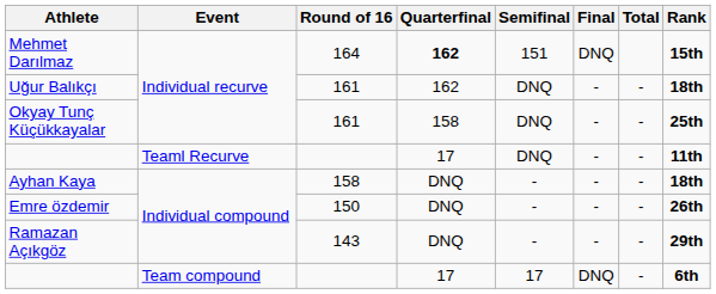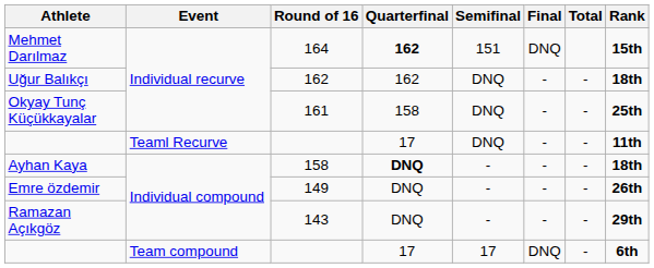Uğur Balıkçı | Round of 16: 161 -> 162
Ayhan Kaya | Quarterfinal: normal -> bold
Emre özdemir | Round of 16: 150 -> 149
